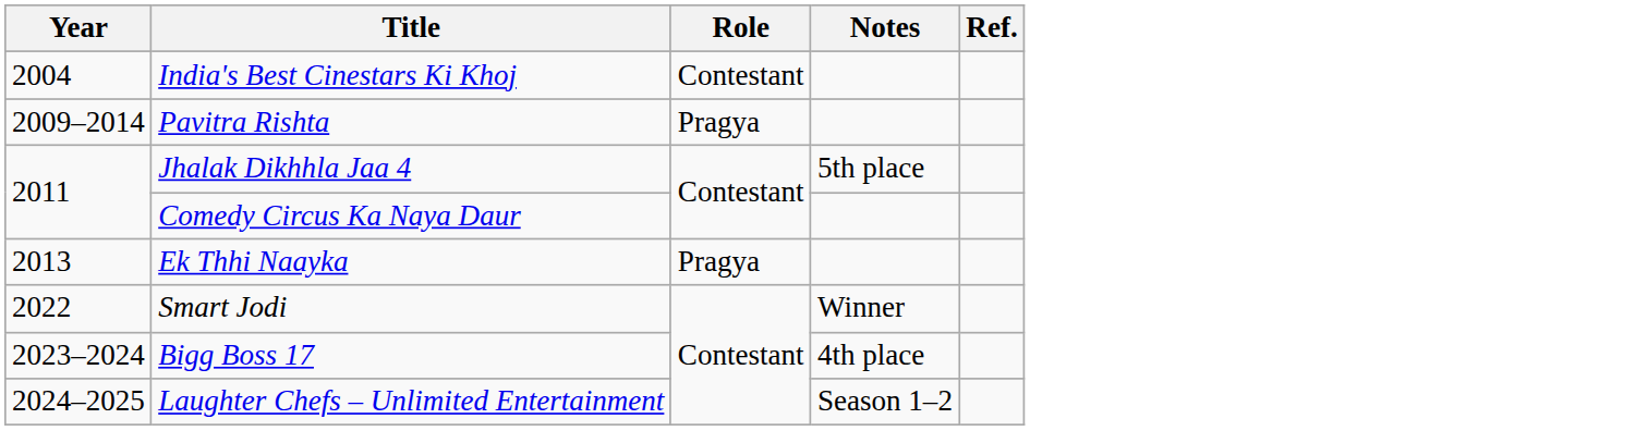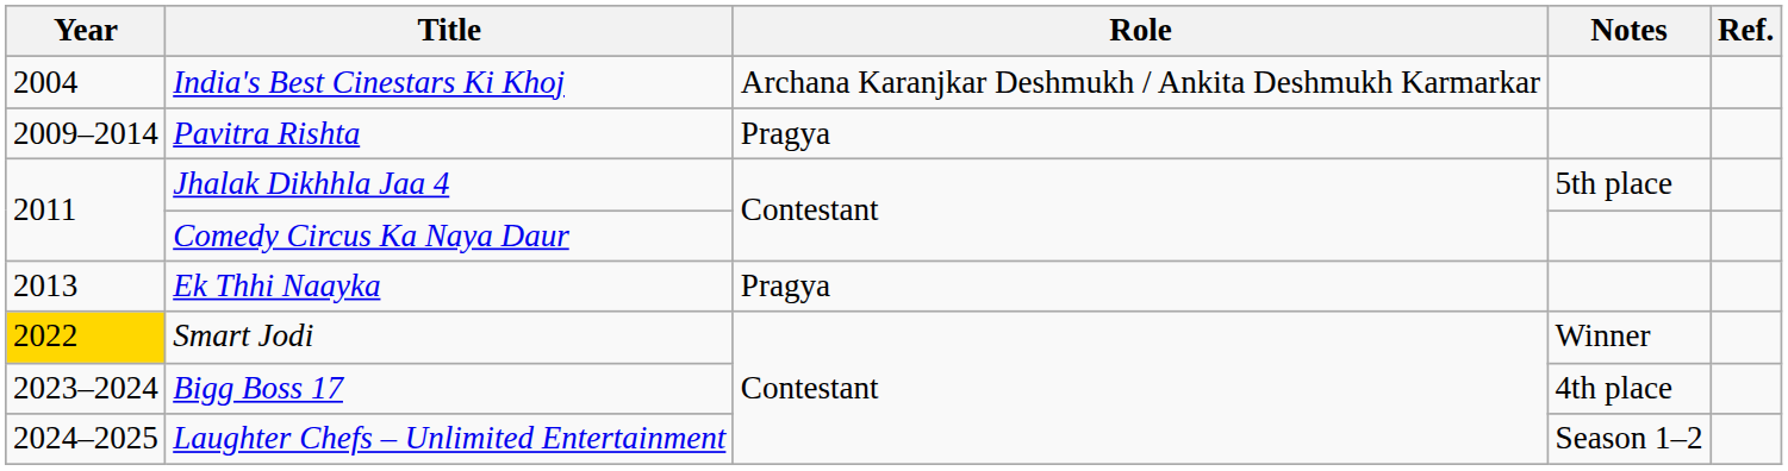India's Best Cinestars Ki Khoj | Role: Contestant -> Archana Karanjkar Deshmukh / Ankita Deshmukh Karmarkar
Smart Jodi | Year: no background -> gold background
